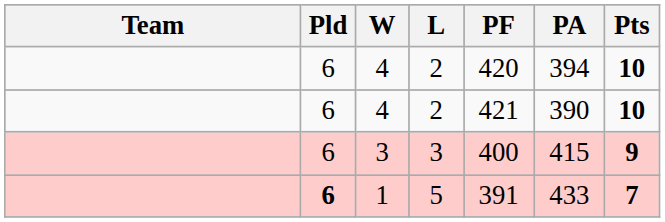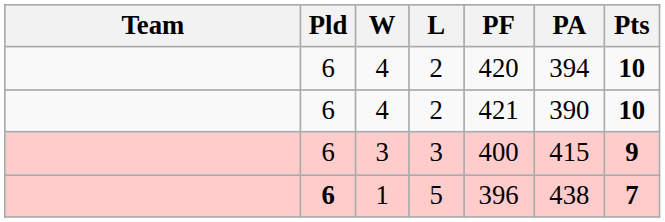1 | PF: 391 -> 396
1 | PA: 433 -> 438
